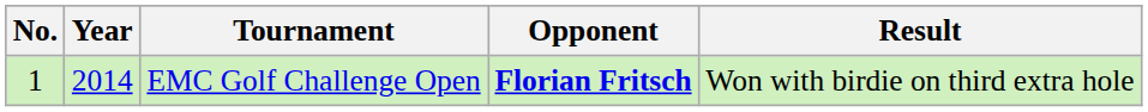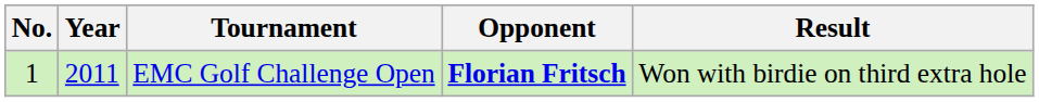EMC Golf Challenge Open | Year: 2014 -> 2011
